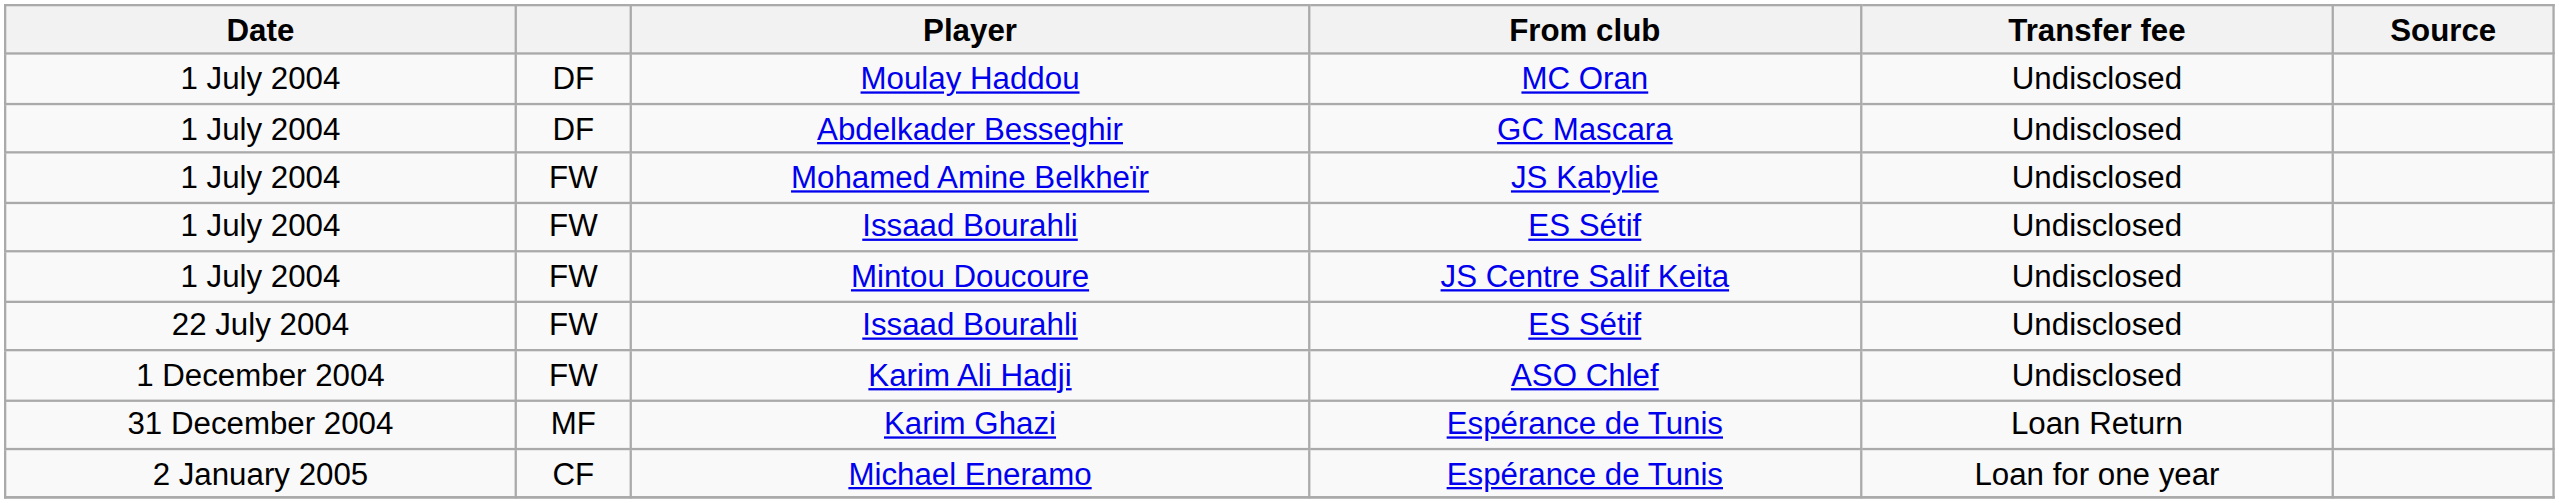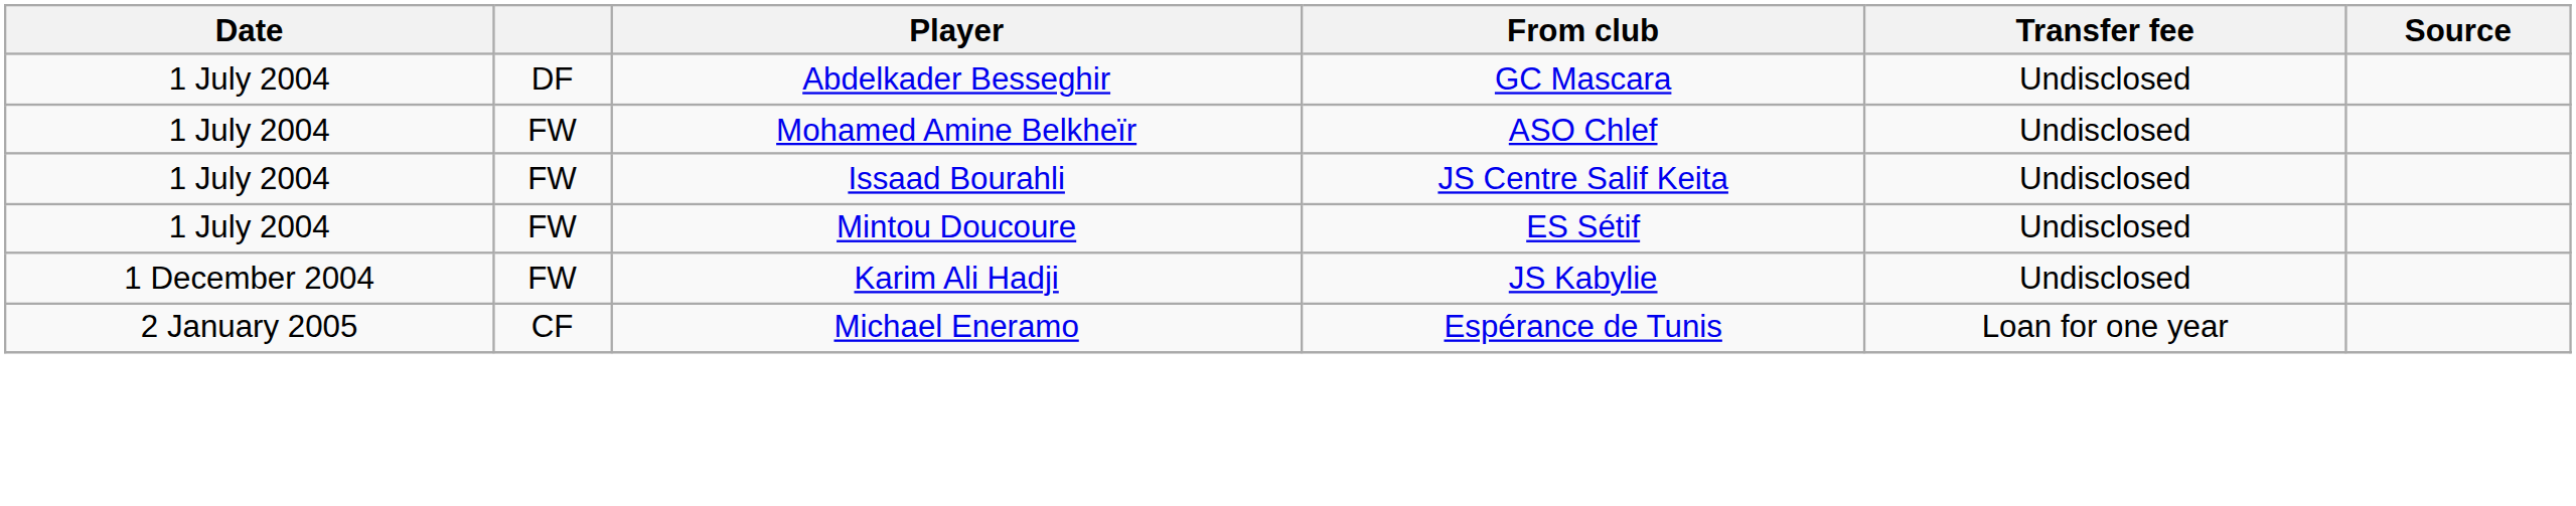- row: 1 July 2004 | DF | Moulay Haddou | MC Oran | Undisclosed
Mohamed Amine Belkheïr | From club: JS Kabylie -> ASO Chlef
1 July 2004 / Issaad Bourahli | From club: ES Sétif -> JS Centre Salif Keita
Mintou Doucoure | From club: JS Centre Salif Keita -> ES Sétif
- row: 22 July 2004 | FW | Issaad Bourahli | ES Sétif | Undisclosed
Karim Ali Hadji | From club: ASO Chlef -> JS Kabylie
- row: 31 December 2004 | MF | Karim Ghazi | Espérance de Tunis | Loan Return
